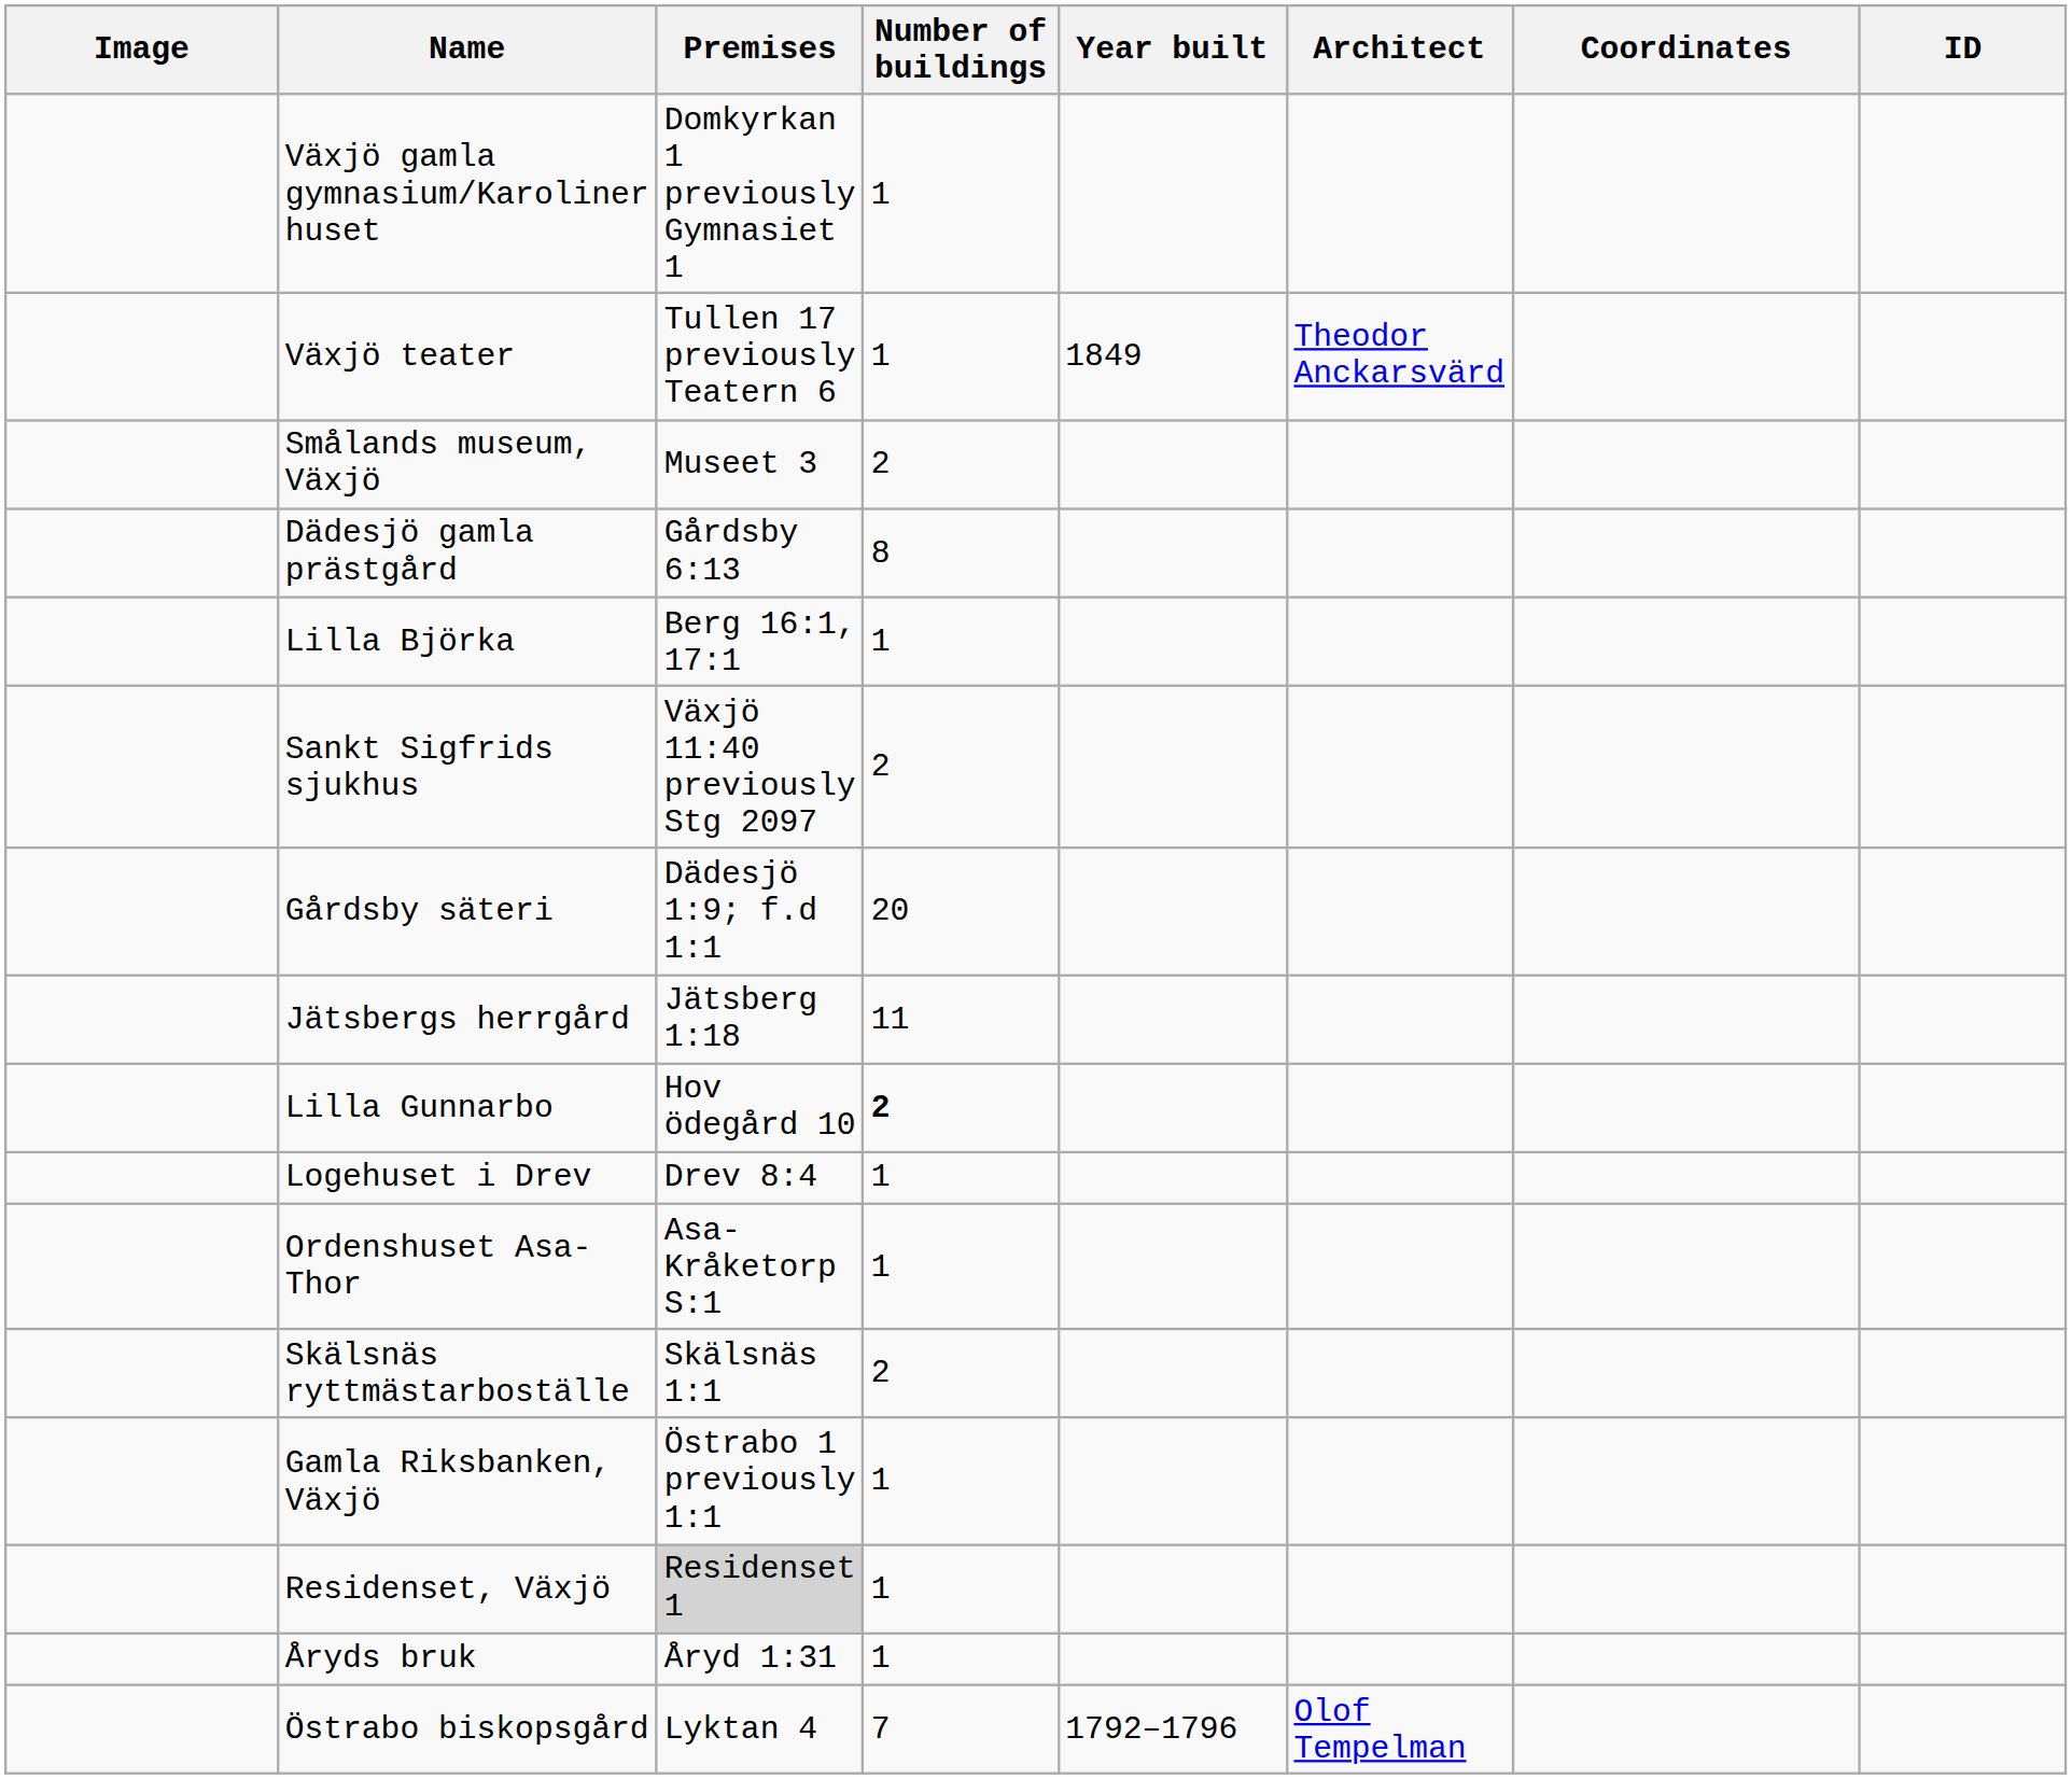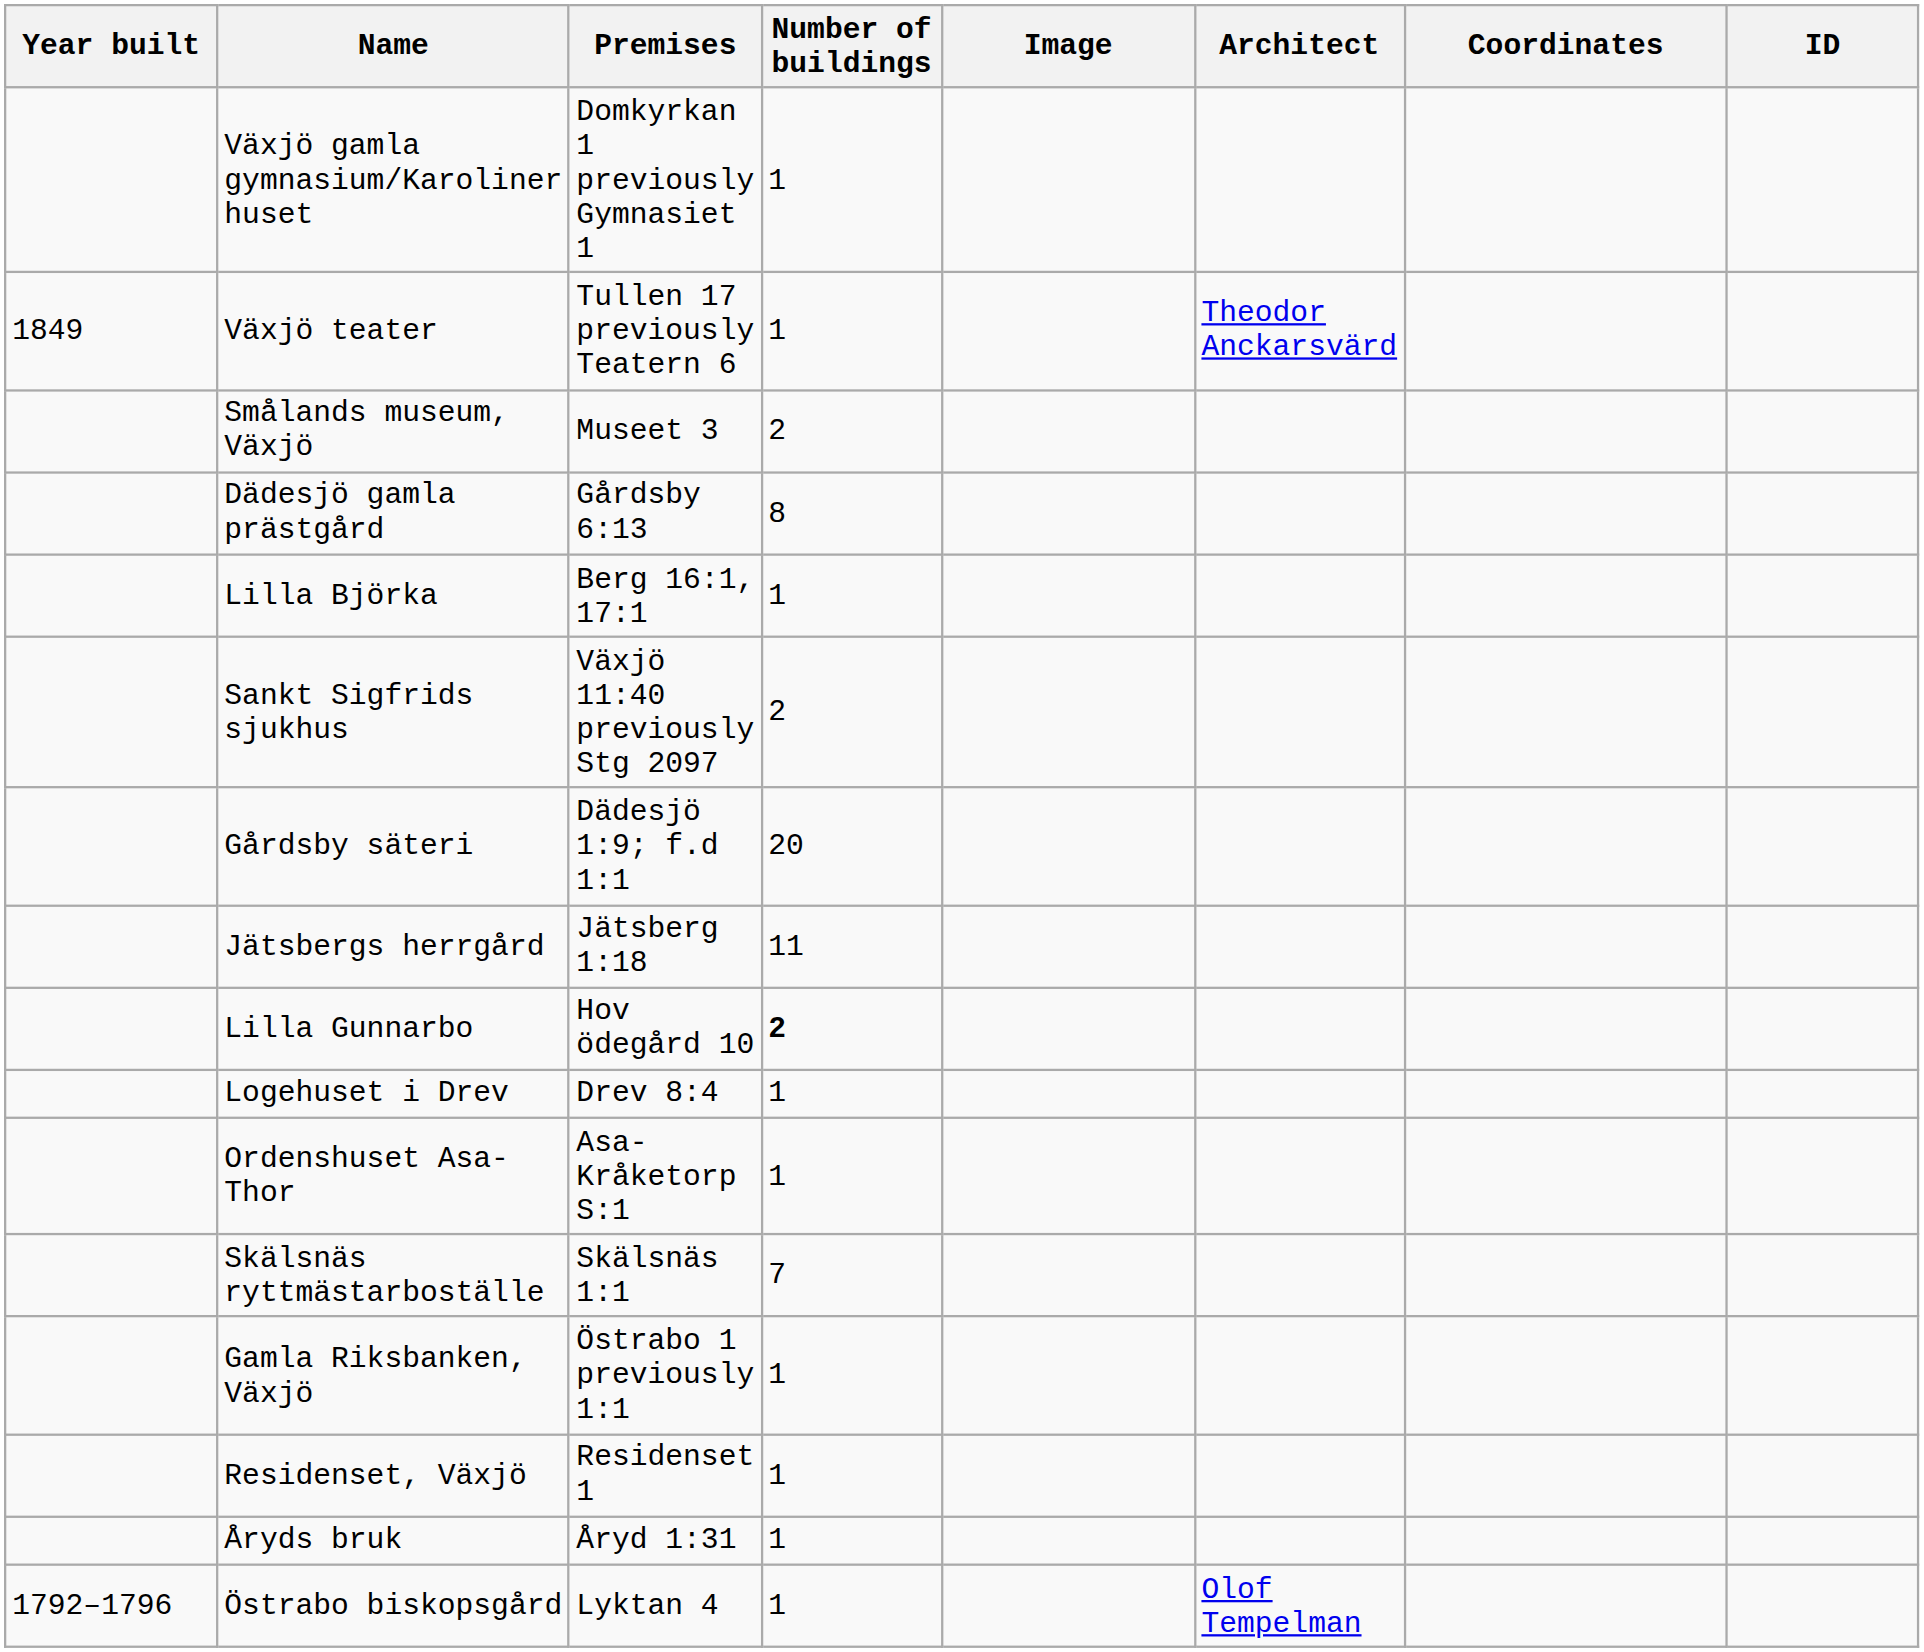columns swapped: Image <-> Year built
Skälsnäs ryttmästarboställe | Number of buildings: 2 -> 7
Residenset, Växjö | Premises: lightgrey background -> no background
Östrabo biskopsgård | Number of buildings: 7 -> 1
